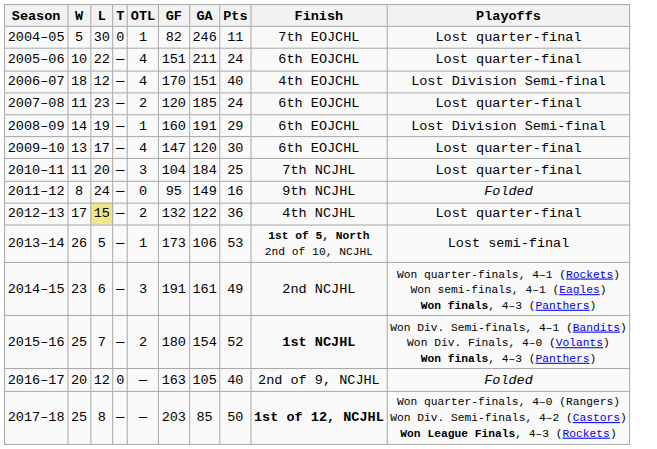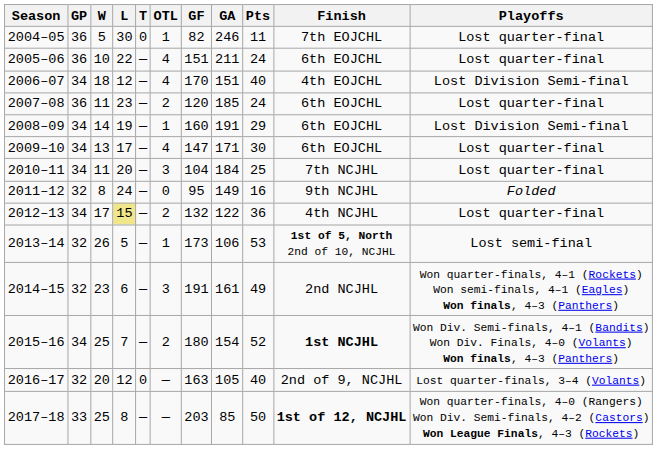+ column: GP | 36 | 36 | 34 | 36 | 34 | 34 | 34 | 32 | 34 | 32 | 32 | 34 | 32 | 33
2009–10 | GA: 120 -> 171
2016–17 | Playoffs: Folded -> Lost quarter-finals, 3–4 (Volants)
